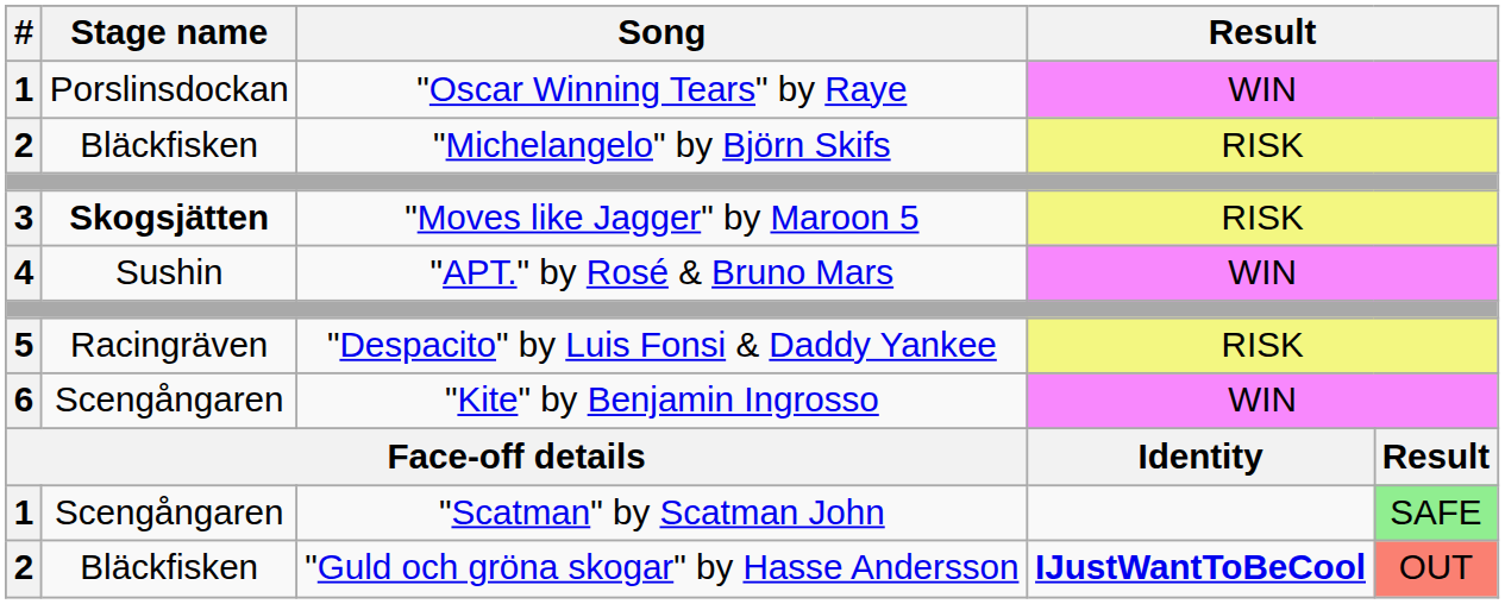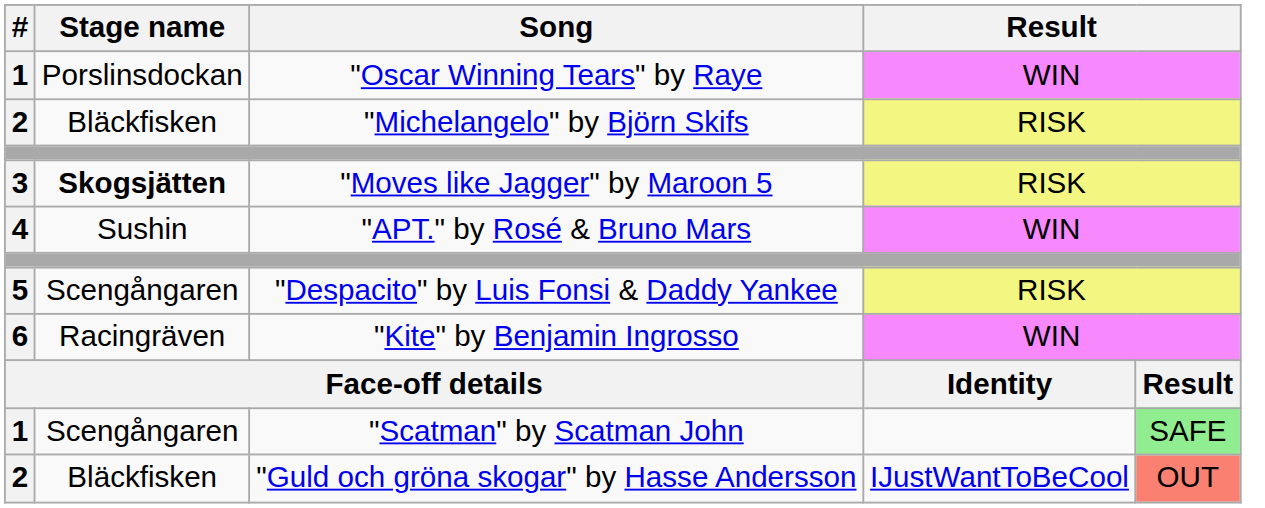"Despacito" by Luis Fonsi & Daddy Yankee | Stage name: Racingräven -> Scengångaren
"Kite" by Benjamin Ingrosso | Stage name: Scengångaren -> Racingräven
"Guld och gröna skogar" by Hasse Andersson | column 4: bold -> normal
